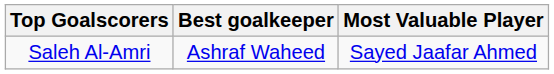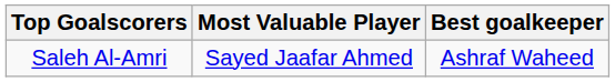columns swapped: Most Valuable Player <-> Best goalkeeper
